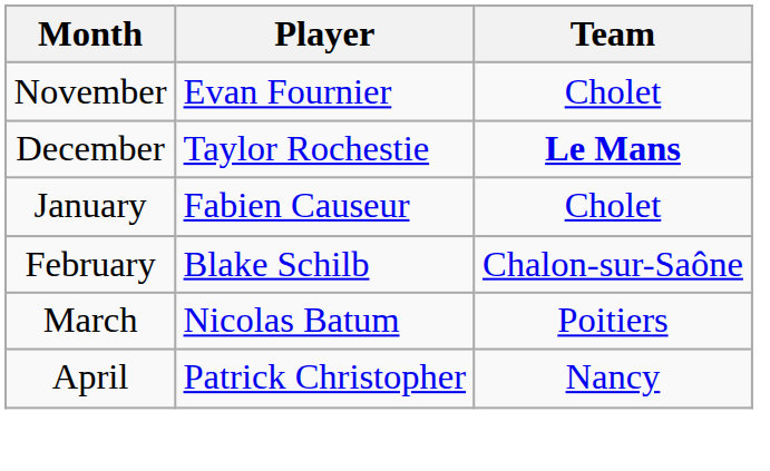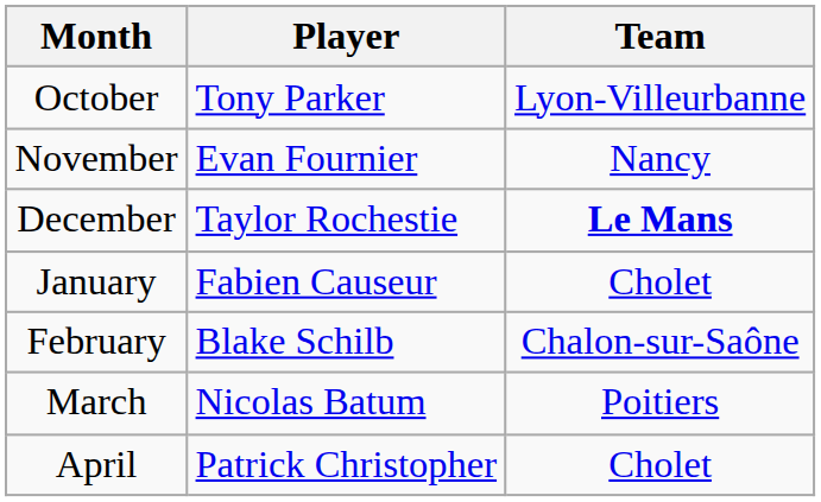+ row: October | Tony Parker | Lyon-Villeurbanne
November | Team: Cholet -> Nancy
April | Team: Nancy -> Cholet
